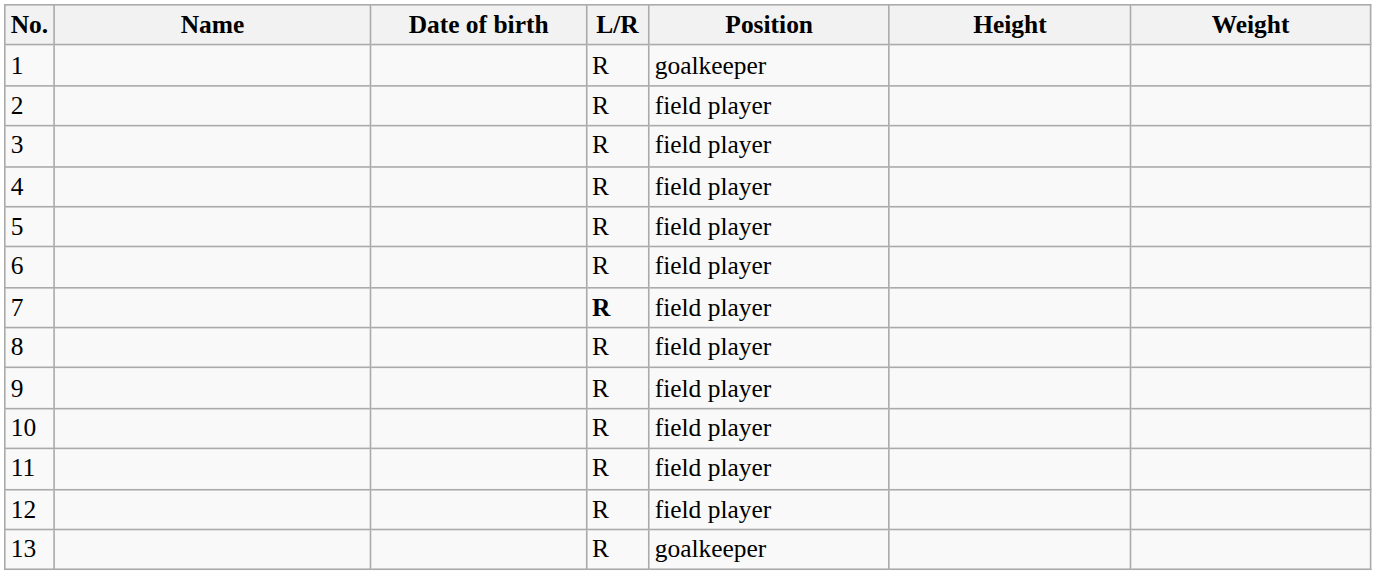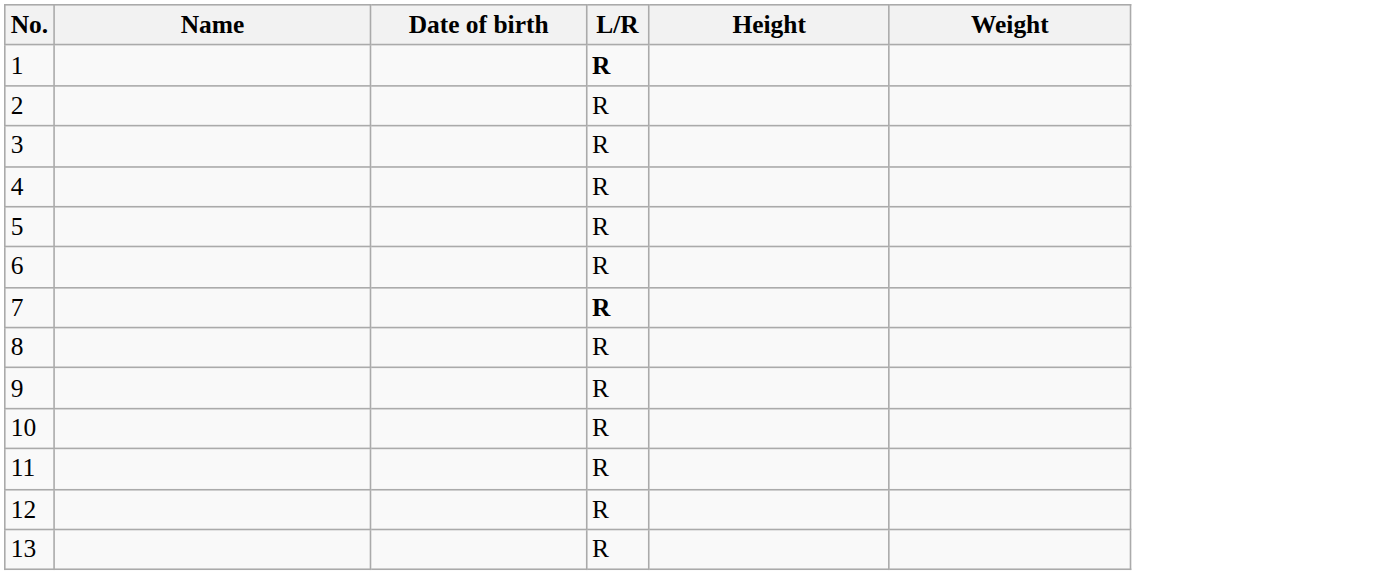- column: Position | goalkeeper | field player | field player | field player | field player | field player | field player | field player | field player | field player | field player | field player | goalkeeper
1 | L/R: normal -> bold
